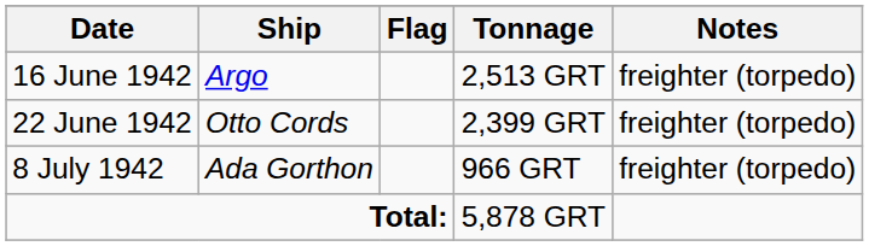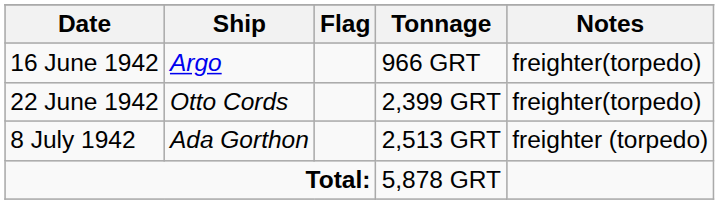16 June 1942 | Tonnage: 2,513 GRT -> 966 GRT
16 June 1942 | Notes: freighter (torpedo) -> freighter(torpedo)
22 June 1942 | Notes: freighter (torpedo) -> freighter(torpedo)
8 July 1942 | Tonnage: 966 GRT -> 2,513 GRT
